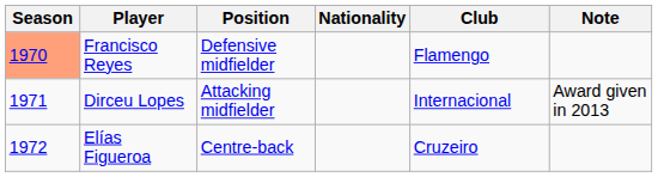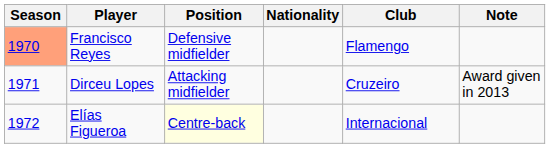Dirceu Lopes | Club: Internacional -> Cruzeiro
Elías Figueroa | Position: no background -> lightyellow background
Elías Figueroa | Club: Cruzeiro -> Internacional
